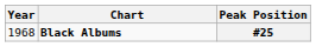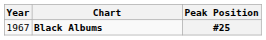#25 | Year: 1968 -> 1967
